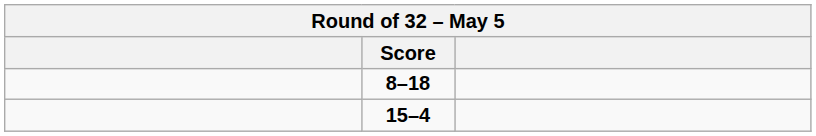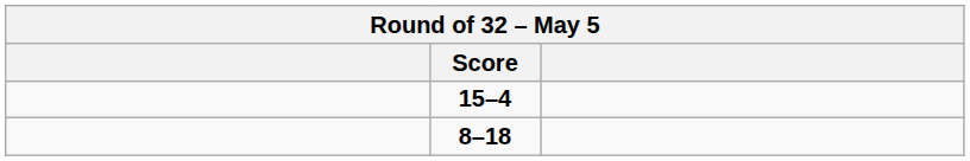rows swapped: 8–18 <-> 15–4
